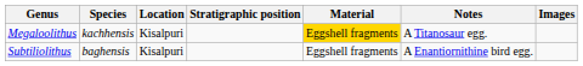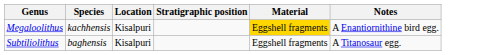- column: Images
Megaloolithus | Notes: A Titanosaur egg. -> A Enantiornithine bird egg.
Subtiliolithus | Notes: A Enantiornithine bird egg. -> A Titanosaur egg.
